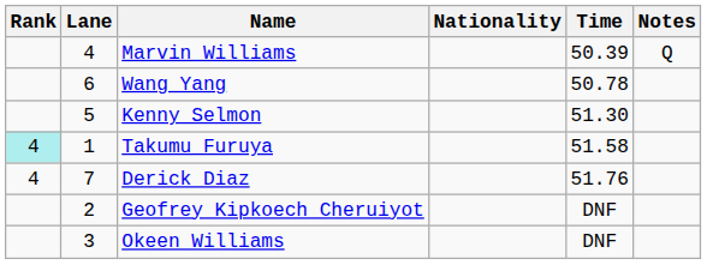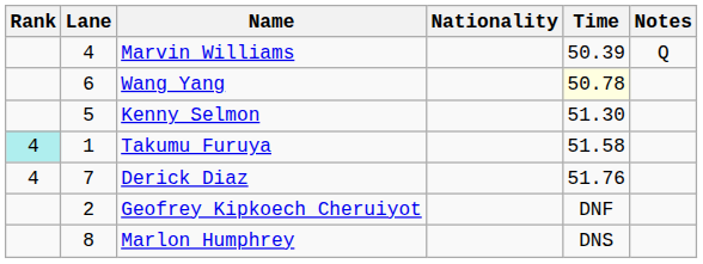Wang Yang | Time: no background -> lightyellow background
- row: 3 | Okeen Williams | DNF
+ row: 8 | Marlon Humphrey | DNS
